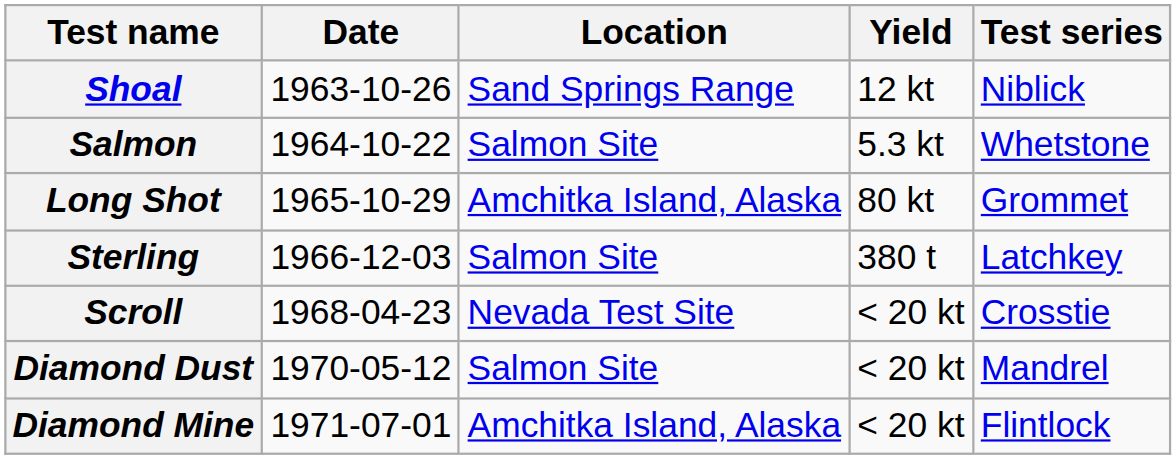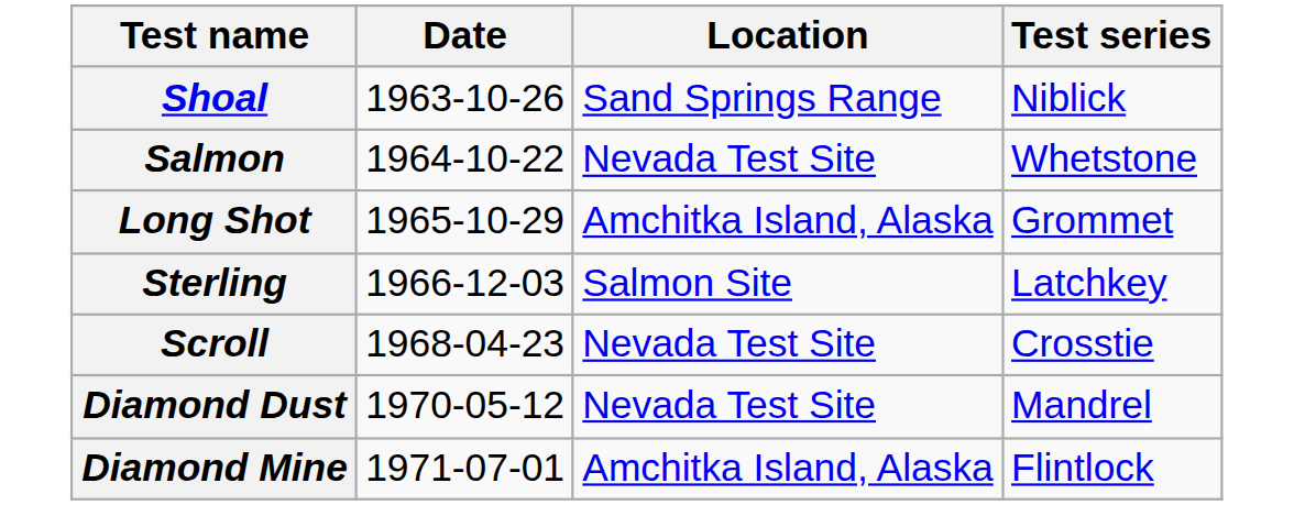- column: Yield | 12 kt | 5.3 kt | 80 kt | 380 t | < 20 kt | < 20 kt | < 20 kt
Salmon | Location: Salmon Site -> Nevada Test Site
Diamond Dust | Location: Salmon Site -> Nevada Test Site
